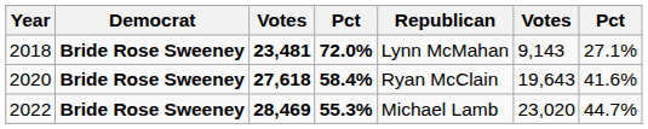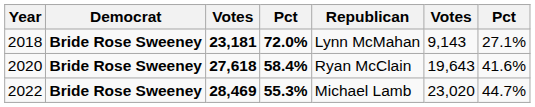2018 | column 3: 23,481 -> 23,181
